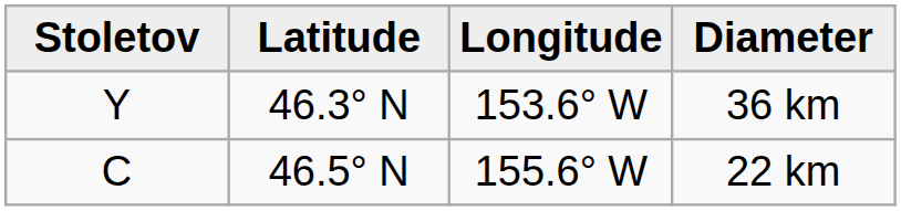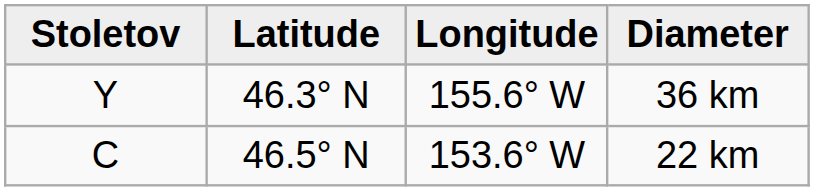36 km | Longitude: 153.6° W -> 155.6° W
22 km | Longitude: 155.6° W -> 153.6° W
